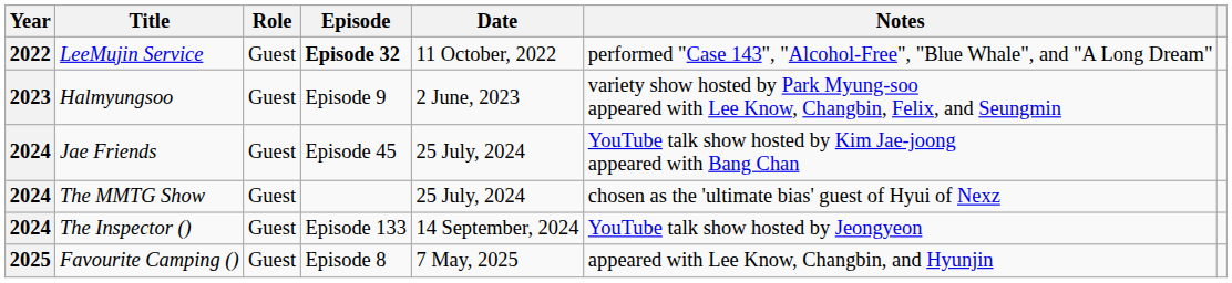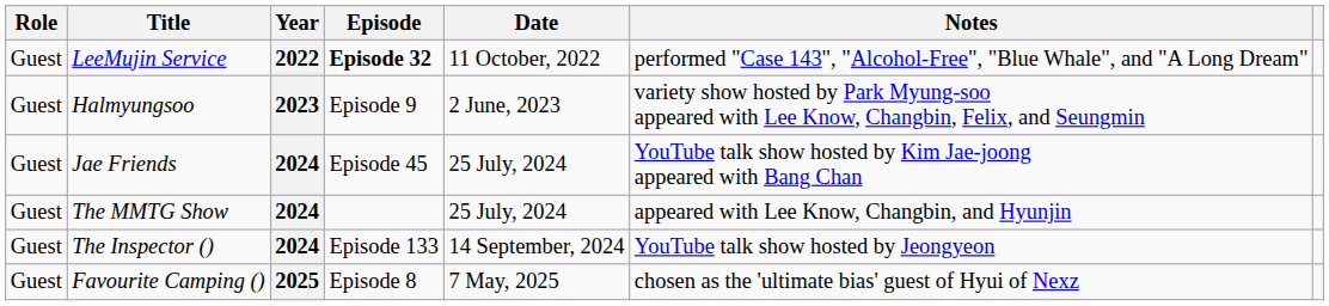columns swapped: Year <-> Role
The MMTG Show | Notes: chosen as the 'ultimate bias' guest of Hyui of Nexz -> appeared with Lee Know, Changbin, and Hyunjin
Favourite Camping () | Notes: appeared with Lee Know, Changbin, and Hyunjin -> chosen as the 'ultimate bias' guest of Hyui of Nexz
